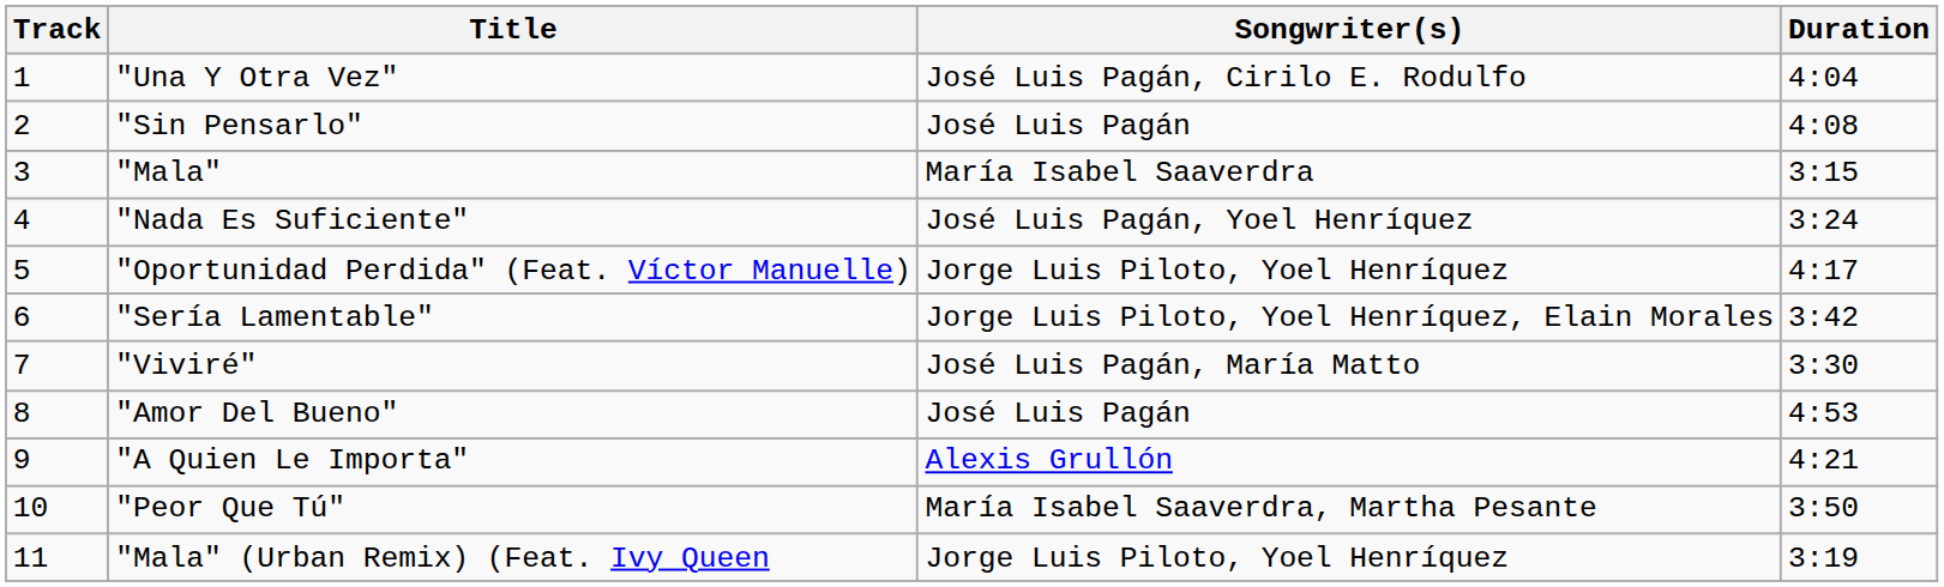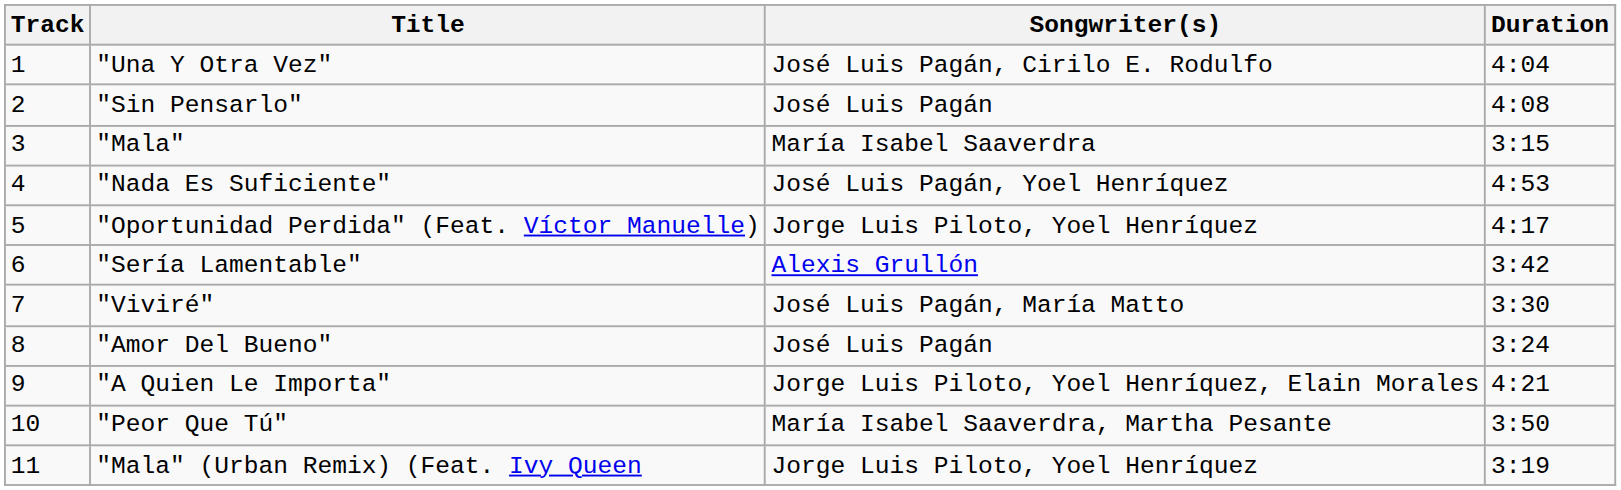"Nada Es Suficiente" | Duration: 3:24 -> 4:53
"Sería Lamentable" | Songwriter(s): Jorge Luis Piloto, Yoel Henríquez, Elain Morales -> Alexis Grullón
"Amor Del Bueno" | Duration: 4:53 -> 3:24
"A Quien Le Importa" | Songwriter(s): Alexis Grullón -> Jorge Luis Piloto, Yoel Henríquez, Elain Morales
